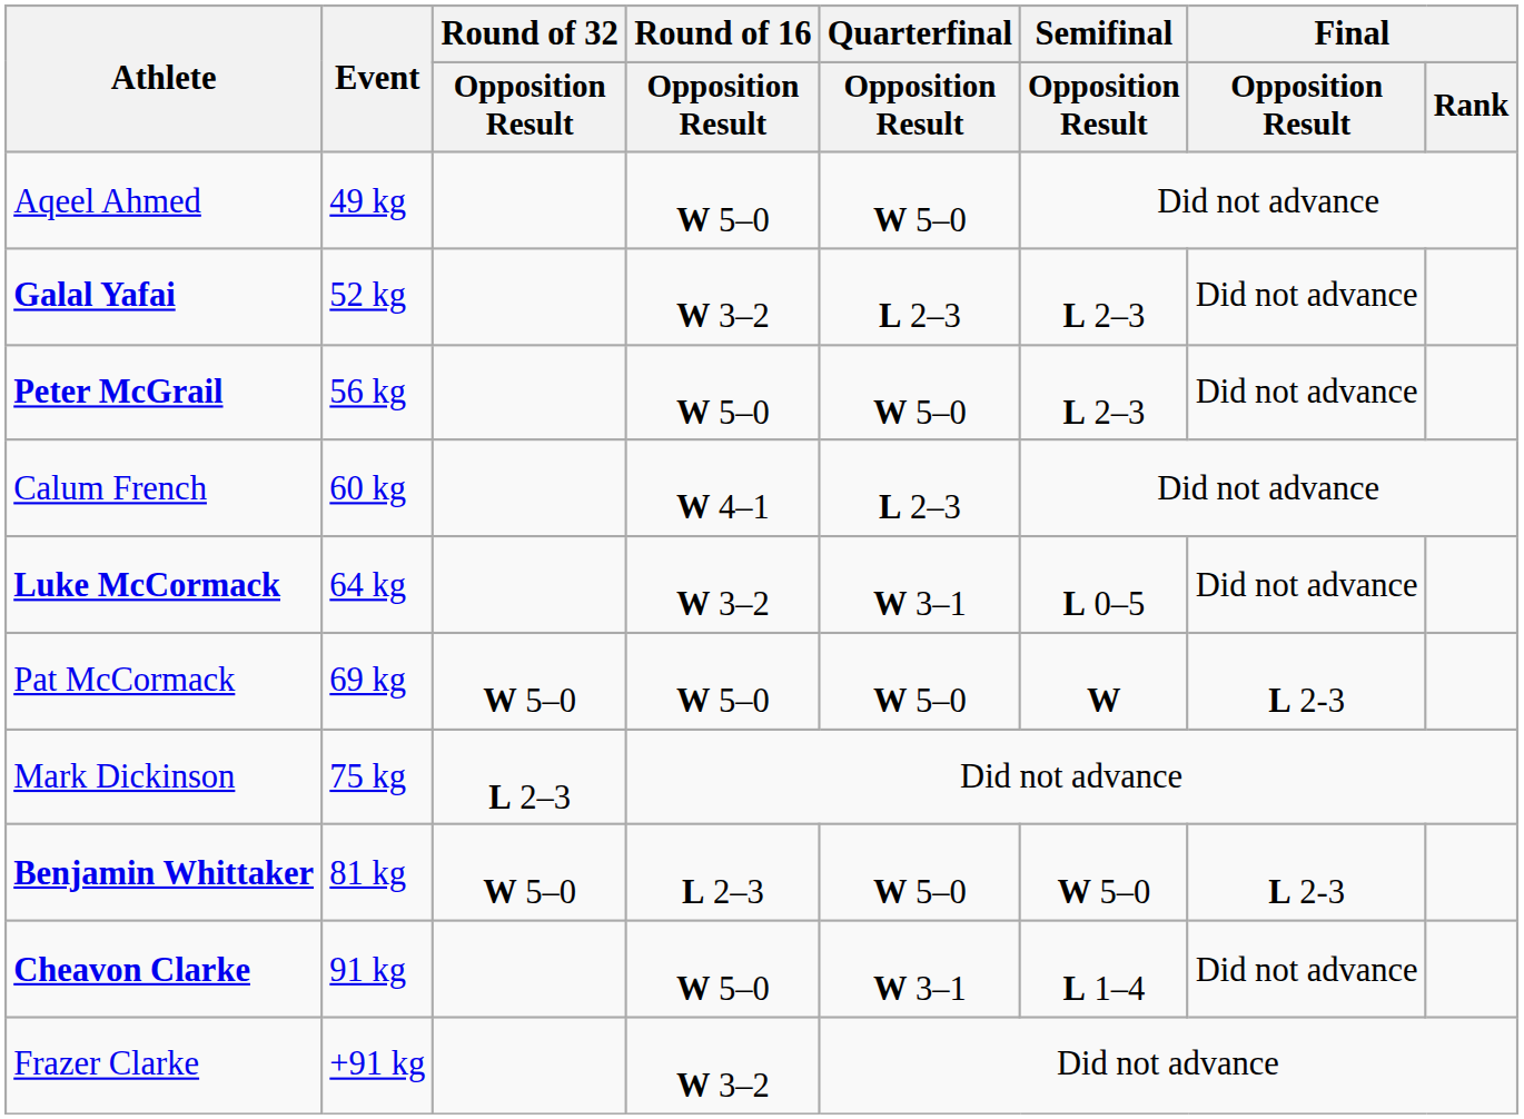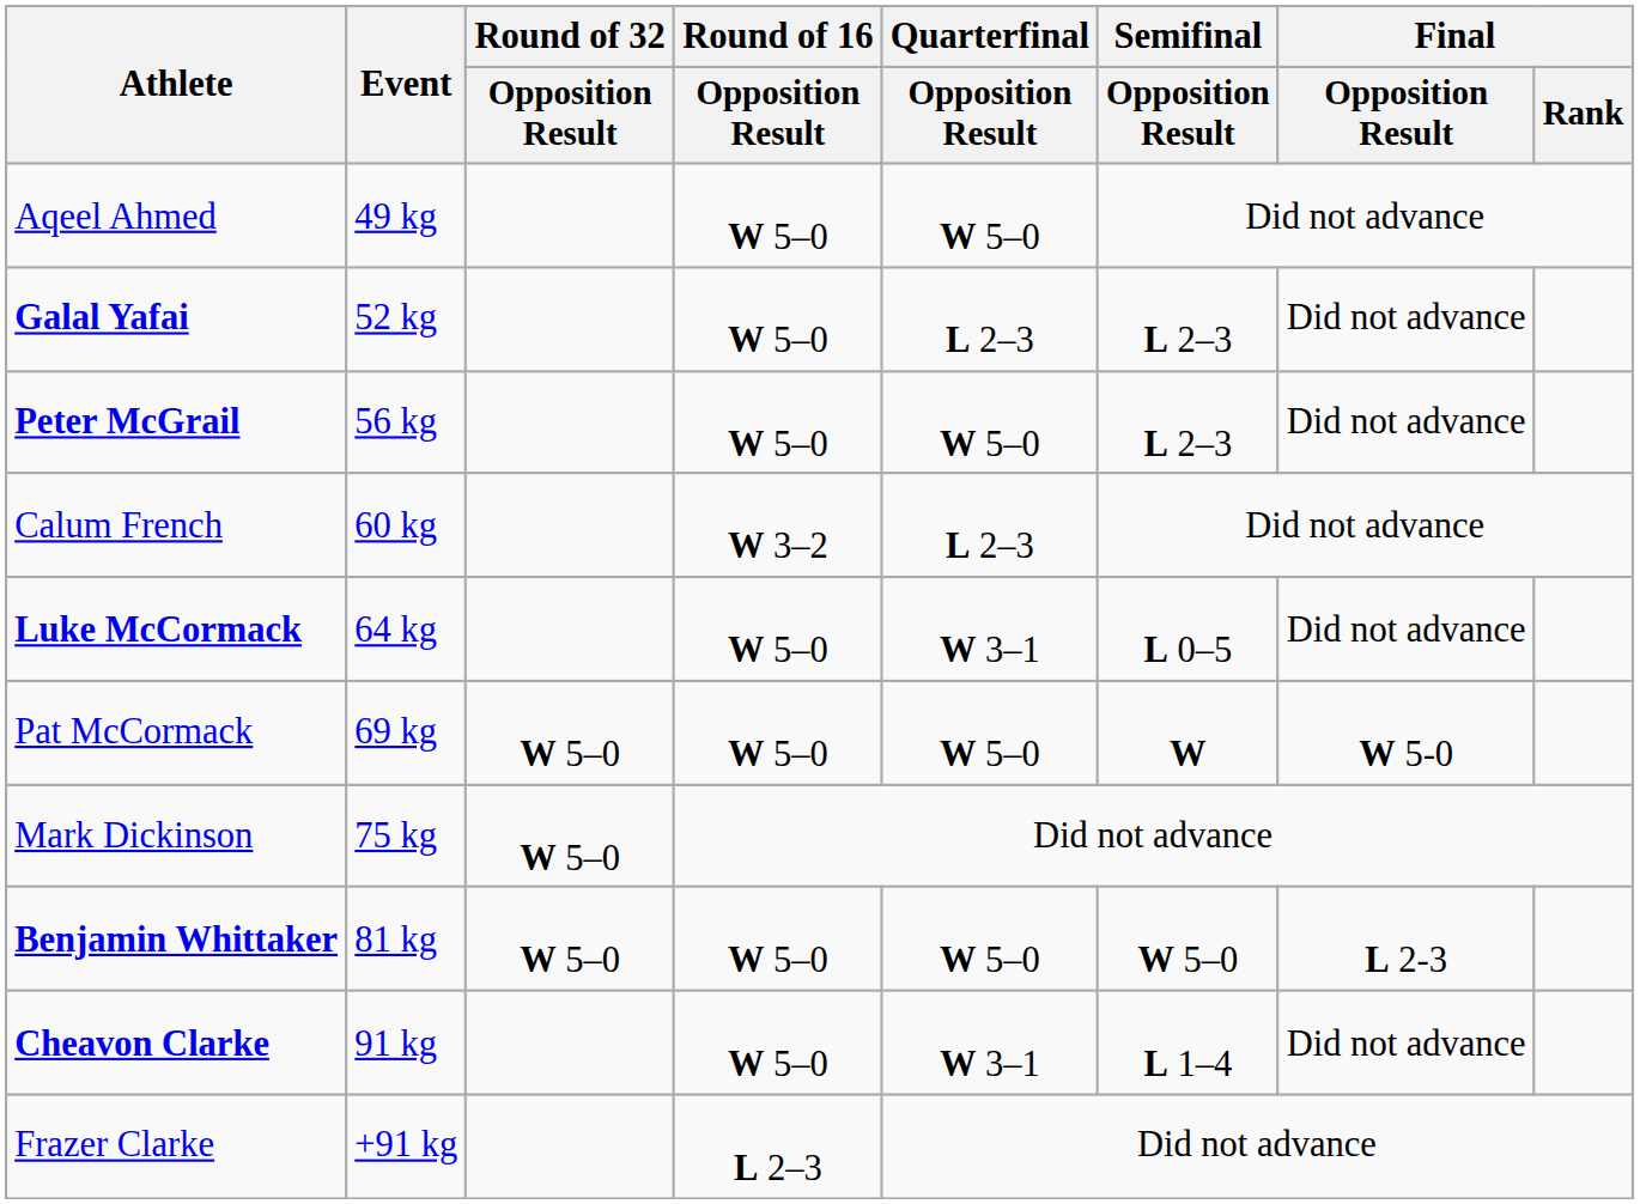Galal Yafai | Round of 16 / Opposition Result: W 3–2 -> W 5–0
Calum French | Round of 16 / Opposition Result: W 4–1 -> W 3–2
Luke McCormack | Round of 16 / Opposition Result: W 3–2 -> W 5–0
Pat McCormack | Final / Opposition Result: L 2-3 -> W 5-0
Mark Dickinson | Round of 32 / Opposition Result: L 2–3 -> W 5–0
Benjamin Whittaker | Round of 16 / Opposition Result: L 2–3 -> W 5–0
Frazer Clarke | Round of 16 / Opposition Result: W 3–2 -> L 2–3
